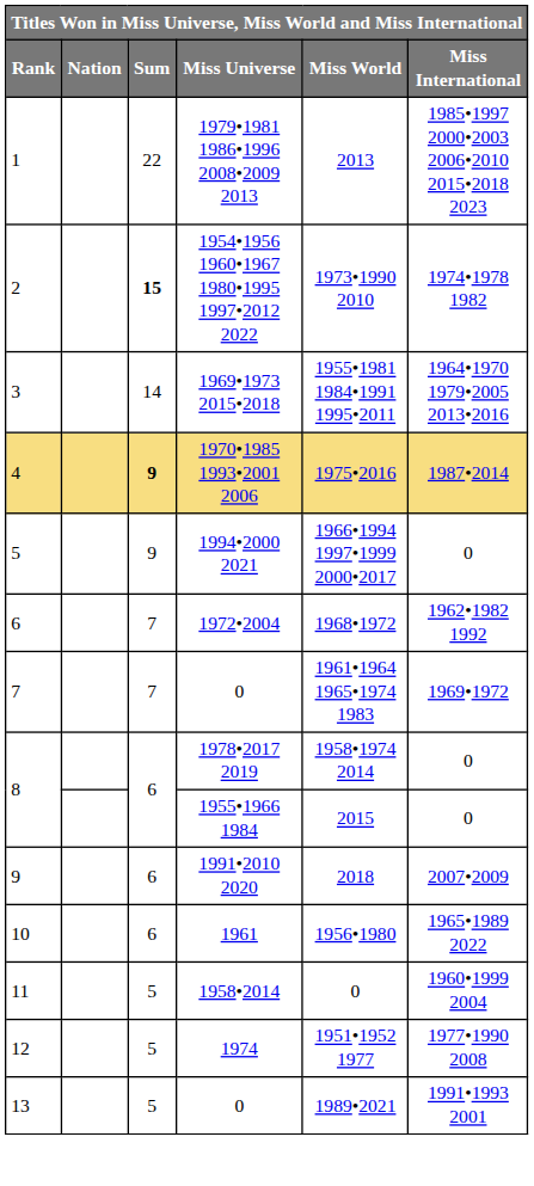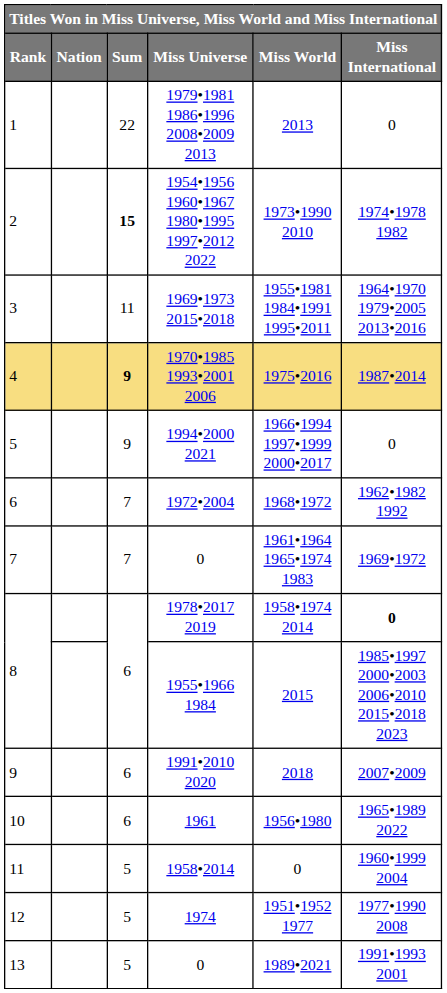1 | Miss International: 1985•1997 2000•2003 2006•2010 2015•2018 2023 -> 0
3 | Sum: 14 -> 11
8 / 1978•2017 2019 | Miss International: normal -> bold
8 / 1955•1966 1984 | Miss International: 0 -> 1985•1997 2000•2003 2006•2010 2015•2018 2023
